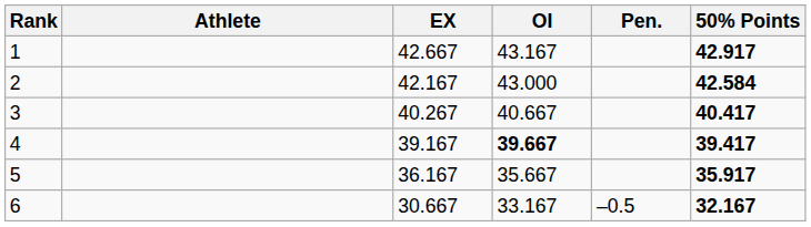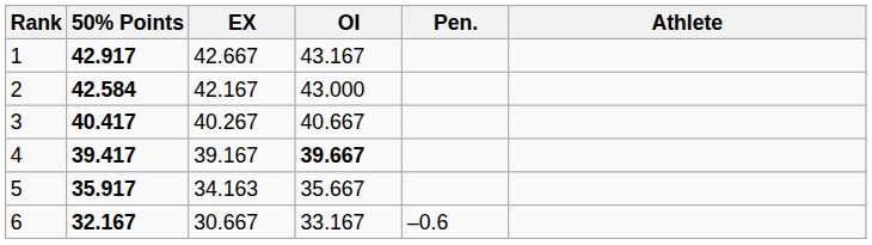columns swapped: Athlete <-> 50% Points
5 | EX: 36.167 -> 34.163
6 | Pen.: –0.5 -> –0.6
